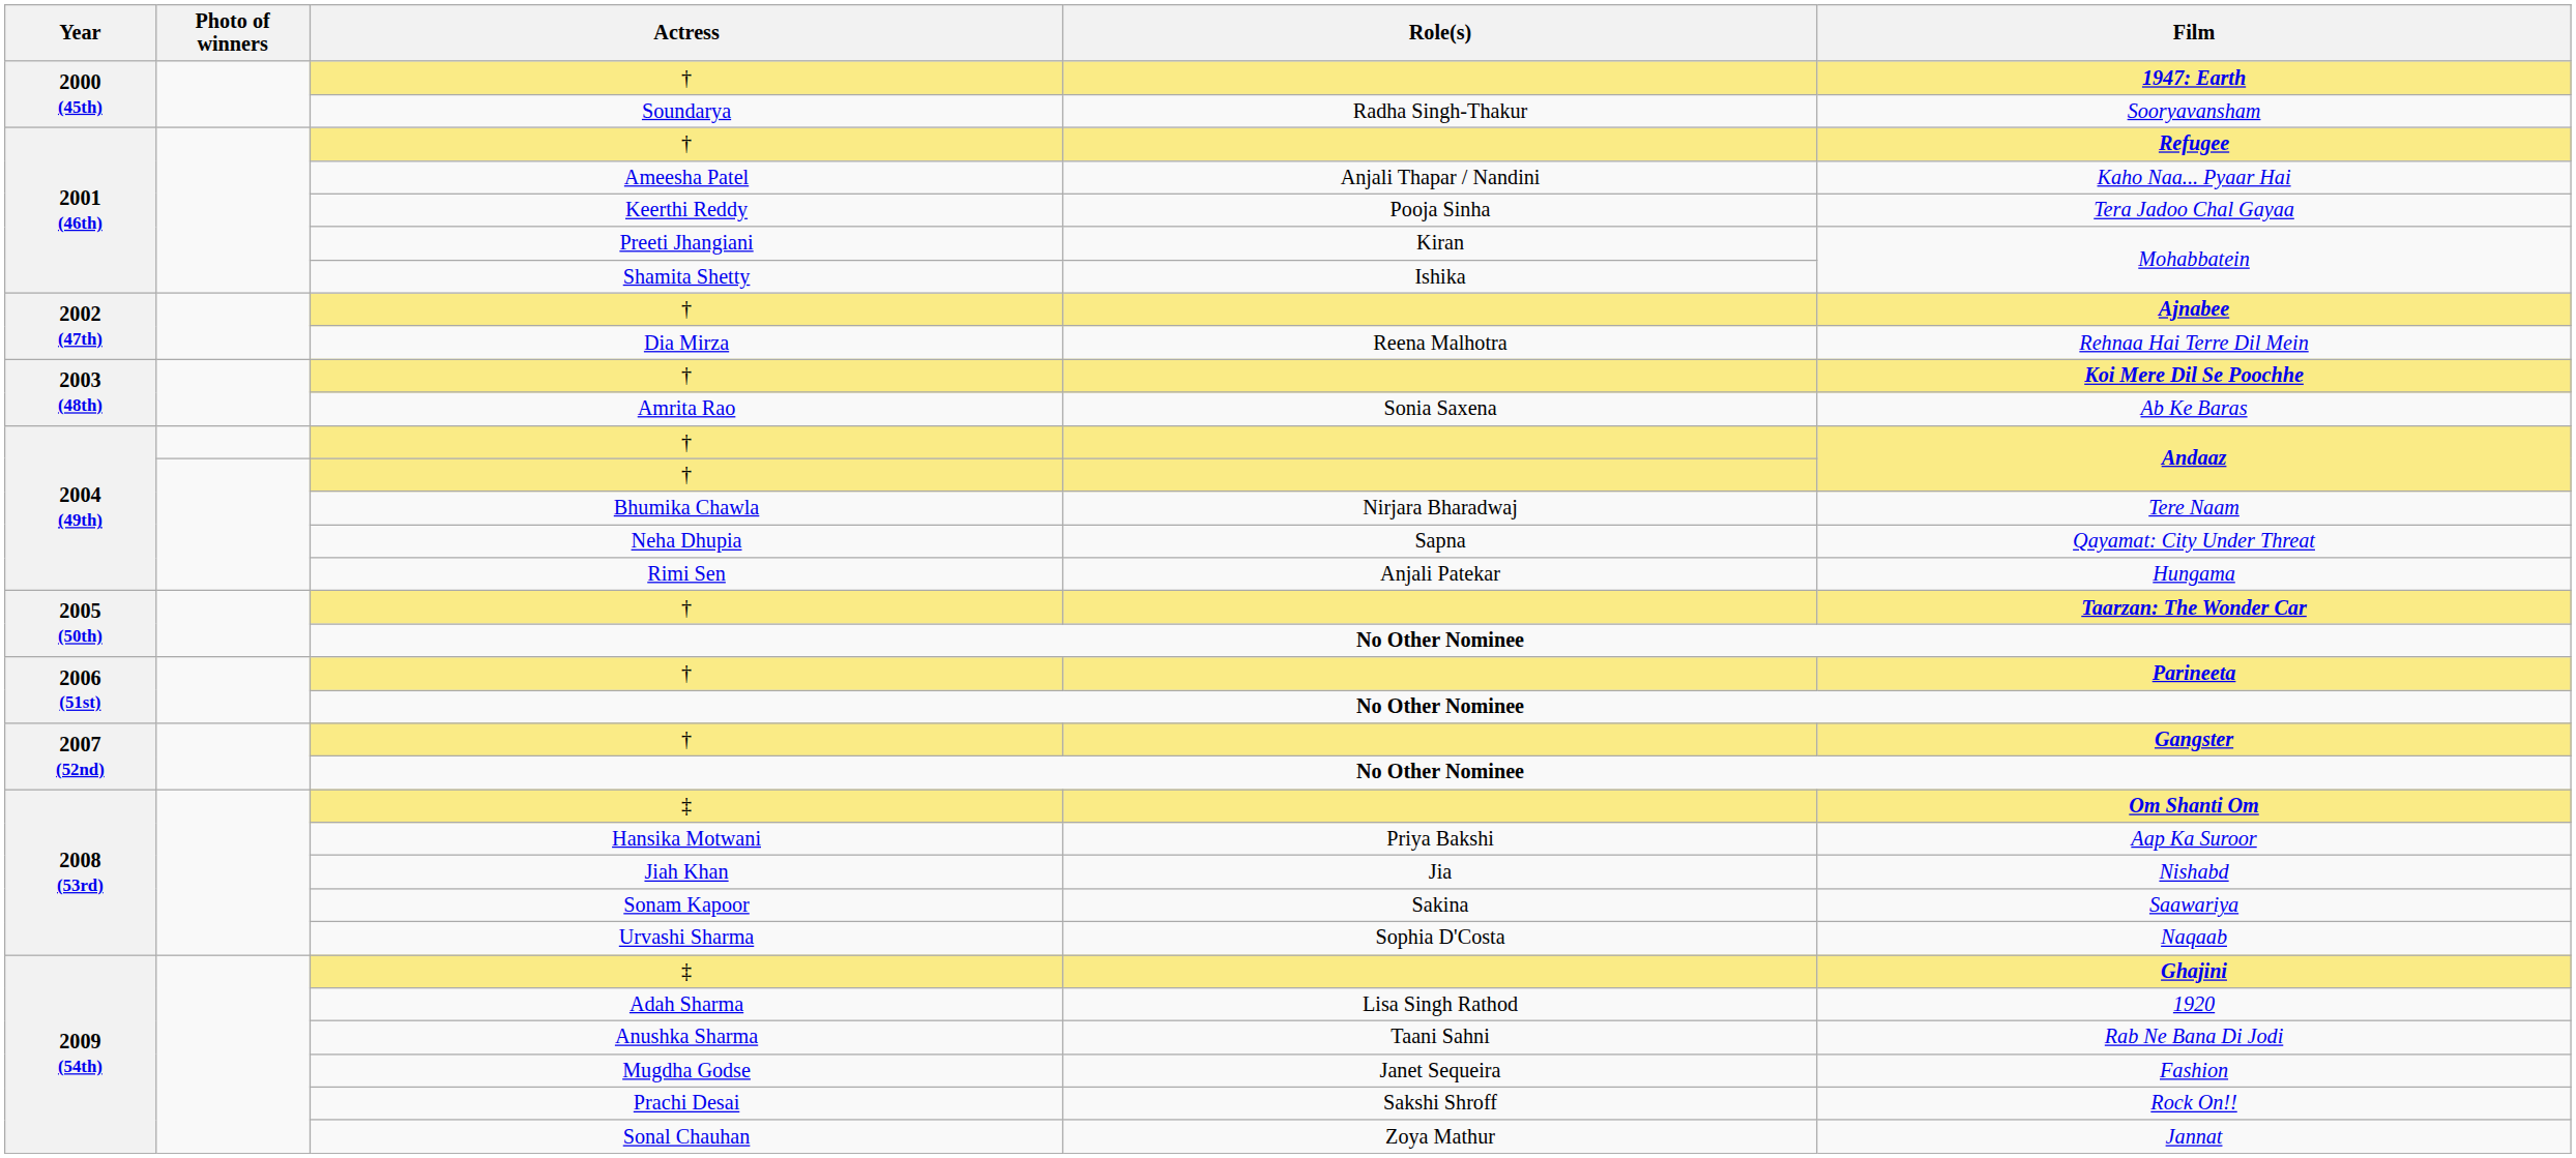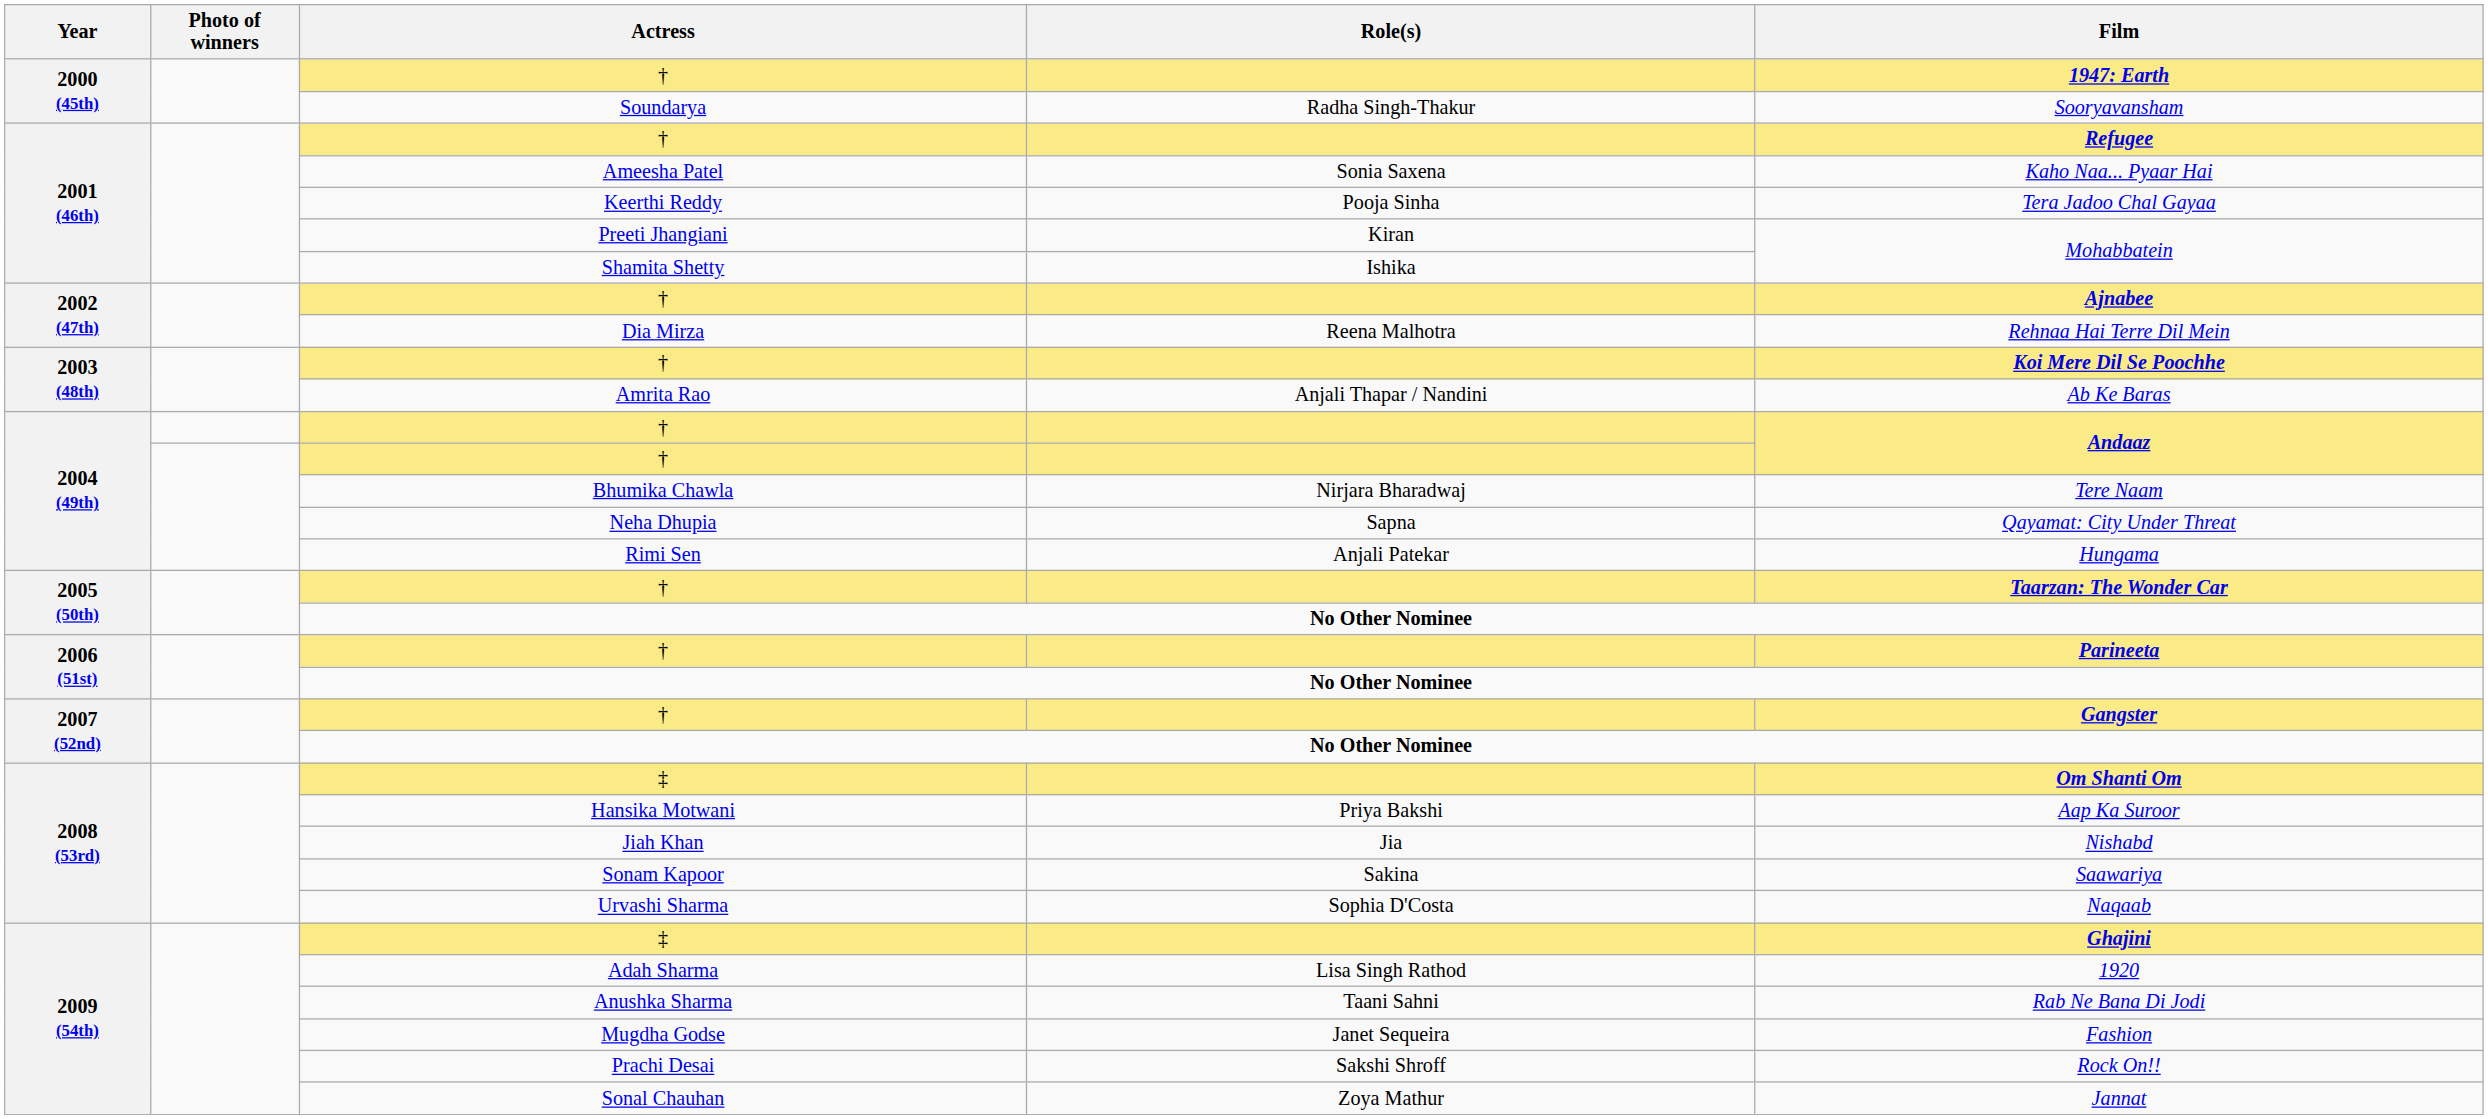Ameesha Patel | Role(s): Anjali Thapar / Nandini -> Sonia Saxena
Amrita Rao | Role(s): Sonia Saxena -> Anjali Thapar / Nandini
